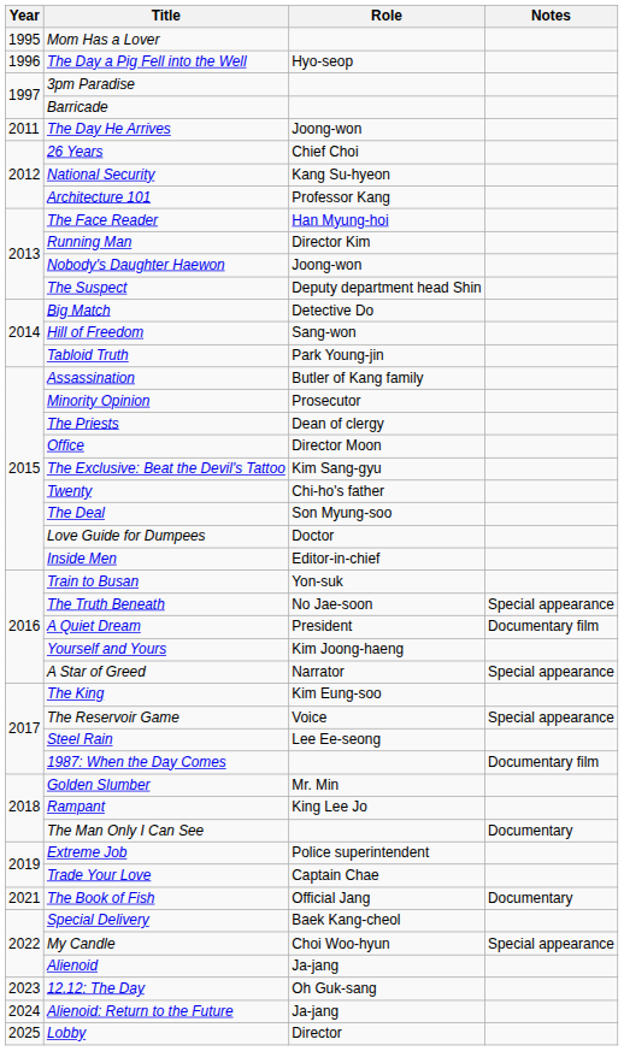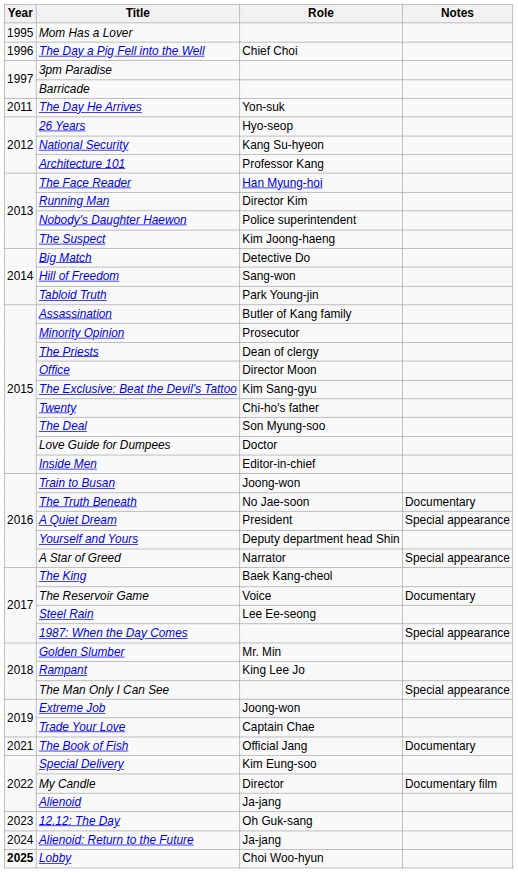The Day a Pig Fell into the Well | Role: Hyo-seop -> Chief Choi
The Day He Arrives | Role: Joong-won -> Yon-suk
26 Years | Role: Chief Choi -> Hyo-seop
Nobody's Daughter Haewon | Role: Joong-won -> Police superintendent
The Suspect | Role: Deputy department head Shin -> Kim Joong-haeng
Train to Busan | Role: Yon-suk -> Joong-won
The Truth Beneath | Notes: Special appearance -> Documentary
A Quiet Dream | Notes: Documentary film -> Special appearance
Yourself and Yours | Role: Kim Joong-haeng -> Deputy department head Shin
The King | Role: Kim Eung-soo -> Baek Kang-cheol
The Reservoir Game | Notes: Special appearance -> Documentary
1987: When the Day Comes | Notes: Documentary film -> Special appearance
The Man Only I Can See | Notes: Documentary -> Special appearance
Extreme Job | Role: Police superintendent -> Joong-won
Special Delivery | Role: Baek Kang-cheol -> Kim Eung-soo
My Candle | Role: Choi Woo-hyun -> Director
My Candle | Notes: Special appearance -> Documentary film
Lobby | Year: normal -> bold
Lobby | Role: Director -> Choi Woo-hyun
